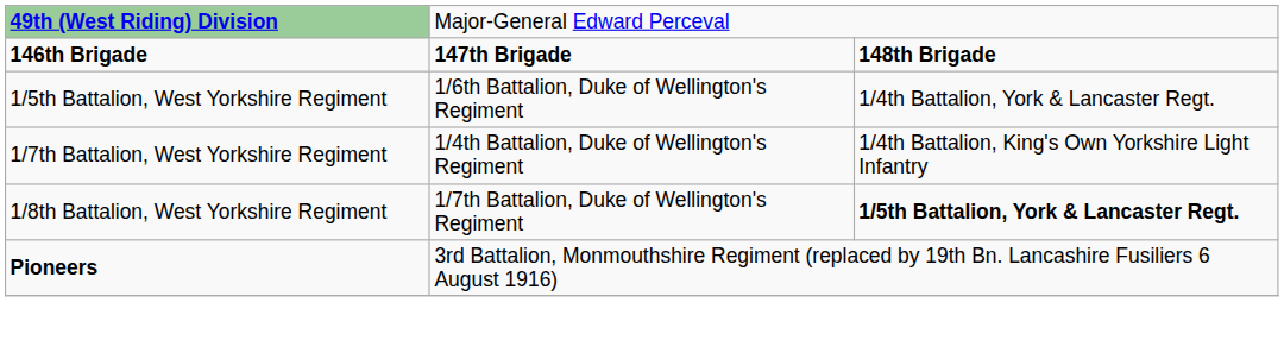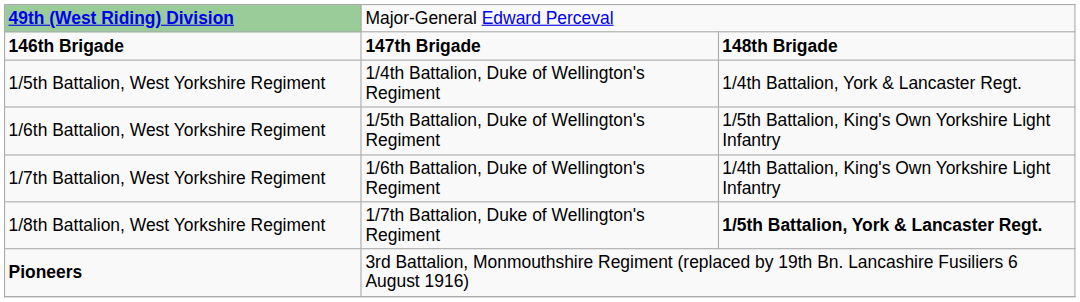1/5th Battalion, West Yorkshire Regiment | column 2: 1/6th Battalion, Duke of Wellington's Regiment -> 1/4th Battalion, Duke of Wellington's Regiment
+ row: 1/6th Battalion, West Yorkshire Regiment | 1/5th Battalion, Duke of Wellington's Regiment | 1/5th Battalion, King's Own Yorkshire Light Infantry
1/7th Battalion, West Yorkshire Regiment | column 2: 1/4th Battalion, Duke of Wellington's Regiment -> 1/6th Battalion, Duke of Wellington's Regiment
